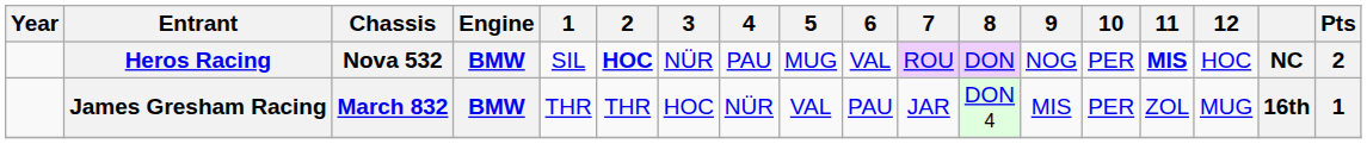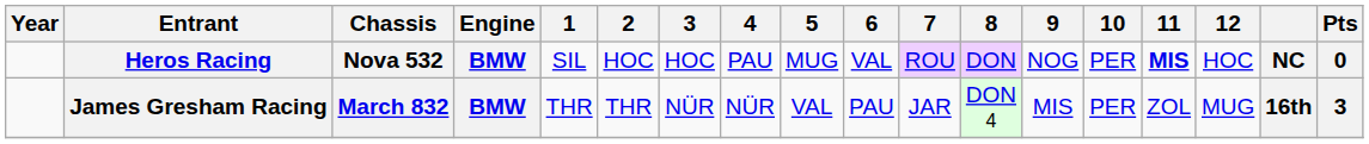Heros Racing | 2: bold -> normal
Heros Racing | 3: NÜR -> HOC
Heros Racing | Pts: 2 -> 0
James Gresham Racing | 3: HOC -> NÜR
James Gresham Racing | Pts: 1 -> 3
